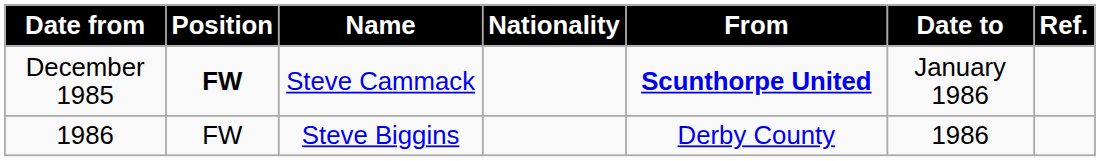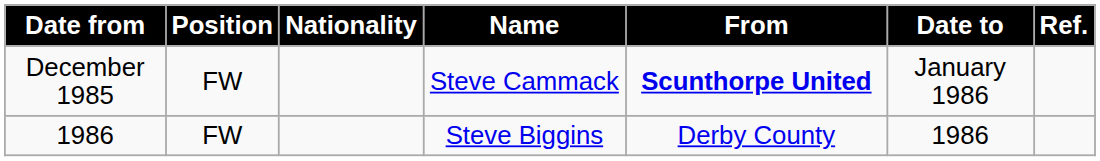columns swapped: Nationality <-> Name
December 1985 | Position: bold -> normal
